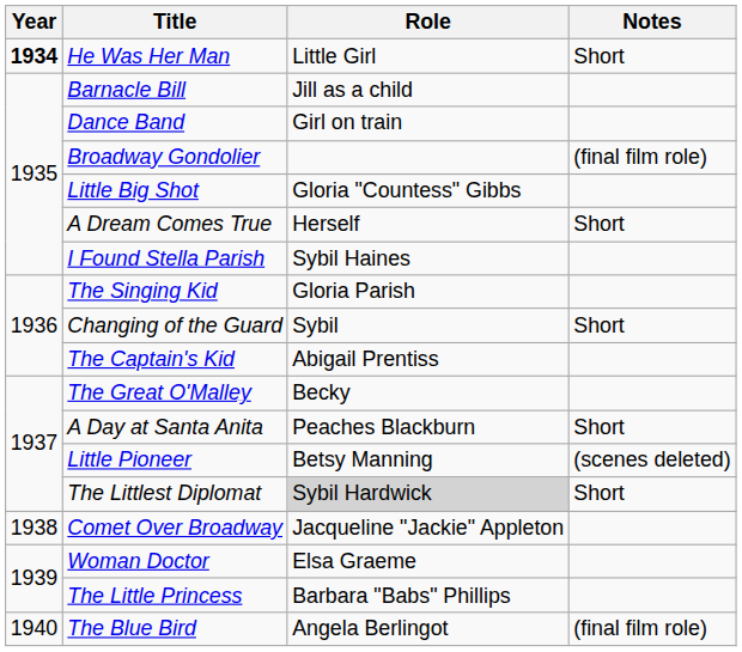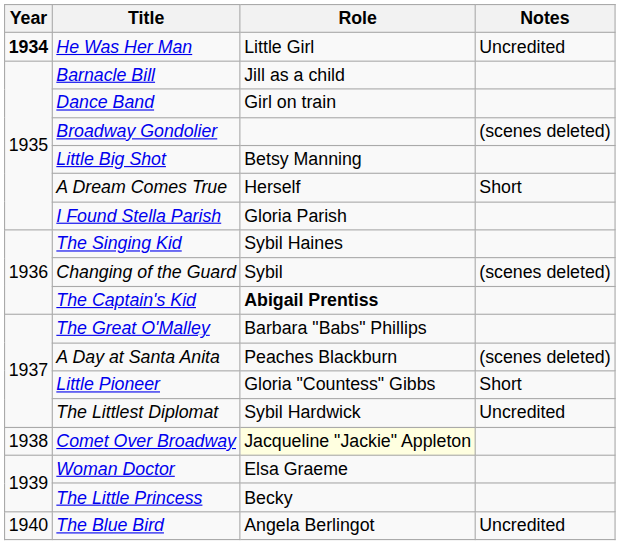He Was Her Man | Notes: Short -> Uncredited
Broadway Gondolier | Notes: (final film role) -> (scenes deleted)
Little Big Shot | Role: Gloria "Countess" Gibbs -> Betsy Manning
I Found Stella Parish | Role: Sybil Haines -> Gloria Parish
The Singing Kid | Role: Gloria Parish -> Sybil Haines
Changing of the Guard | Notes: Short -> (scenes deleted)
The Captain's Kid | Role: normal -> bold
The Great O'Malley | Role: Becky -> Barbara "Babs" Phillips
A Day at Santa Anita | Notes: Short -> (scenes deleted)
Little Pioneer | Role: Betsy Manning -> Gloria "Countess" Gibbs
Little Pioneer | Notes: (scenes deleted) -> Short
The Littlest Diplomat | Role: lightgrey background -> no background
The Littlest Diplomat | Notes: Short -> Uncredited
Comet Over Broadway | Role: no background -> lightyellow background
The Little Princess | Role: Barbara "Babs" Phillips -> Becky
The Blue Bird | Notes: (final film role) -> Uncredited
